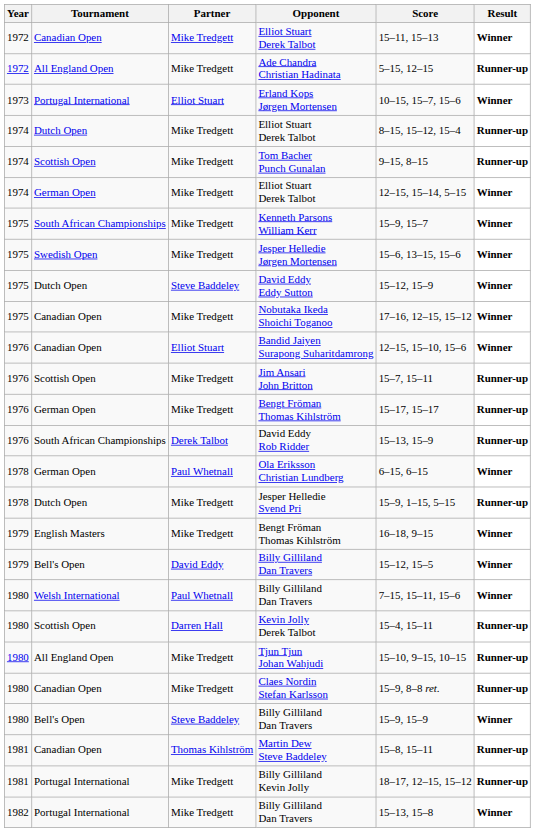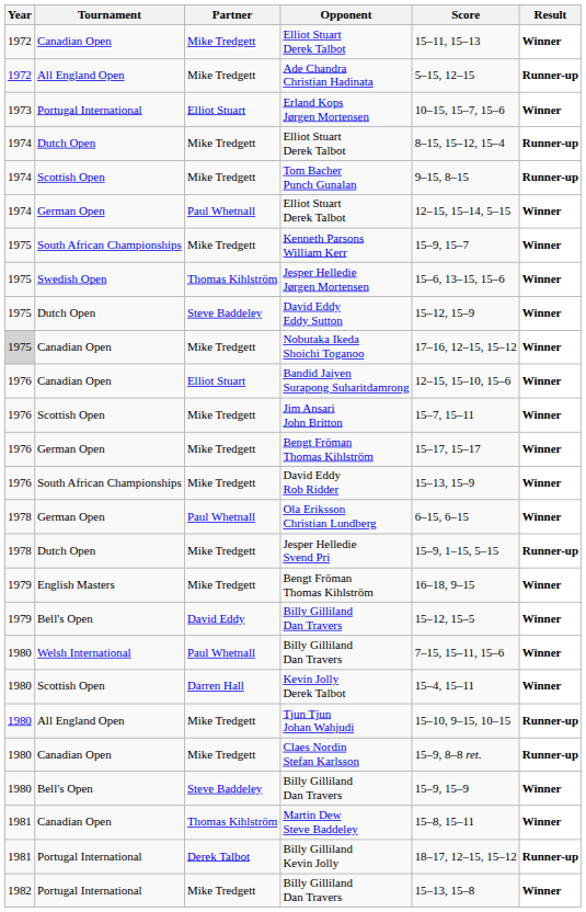German Open / Elliot Stuart Derek Talbot | Partner: Mike Tredgett -> Paul Whetnall
Jesper Helledie Jørgen Mortensen | Partner: Mike Tredgett -> Thomas Kihlström
Nobutaka Ikeda Shoichi Toganoo | Year: no background -> lightgrey background
Jim Ansari John Britton | Result: Runner-up -> Winner
German Open / Bengt Fröman Thomas Kihlström | Result: Runner-up -> Winner
David Eddy Rob Ridder | Partner: Derek Talbot -> Mike Tredgett
David Eddy Rob Ridder | Result: Runner-up -> Winner
Kevin Jolly Derek Talbot | Result: Runner-up -> Winner
Martin Dew Steve Baddeley | Result: Runner-up -> Winner
Billy Gilliland Kevin Jolly | Partner: Mike Tredgett -> Derek Talbot
